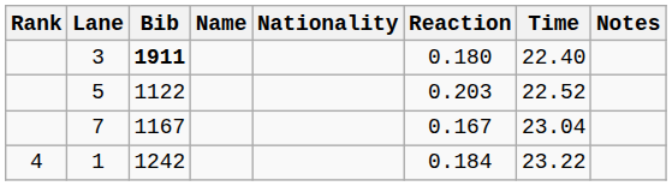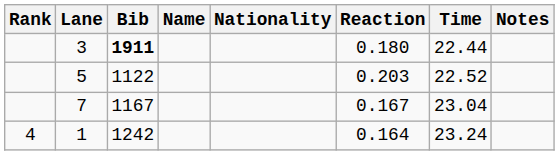3 | Time: 22.40 -> 22.44
1 | Reaction: 0.184 -> 0.164
1 | Time: 23.22 -> 23.24
